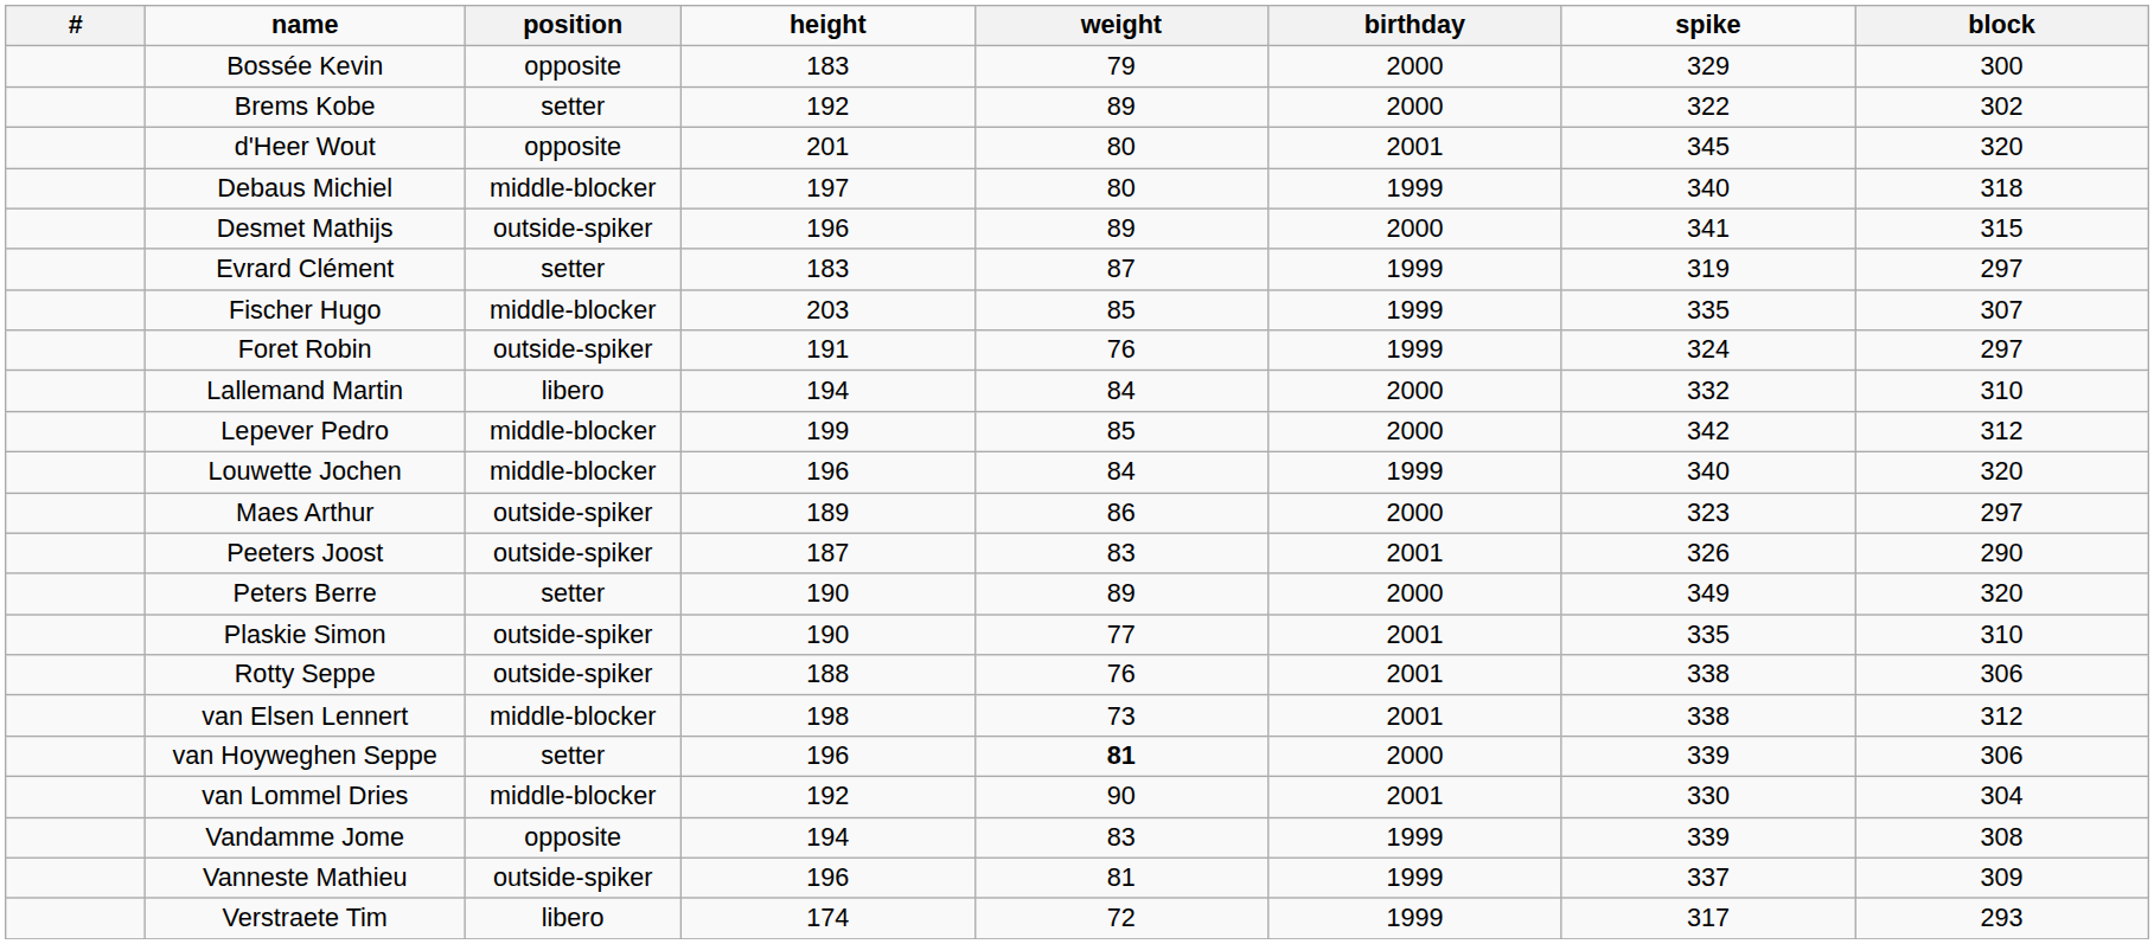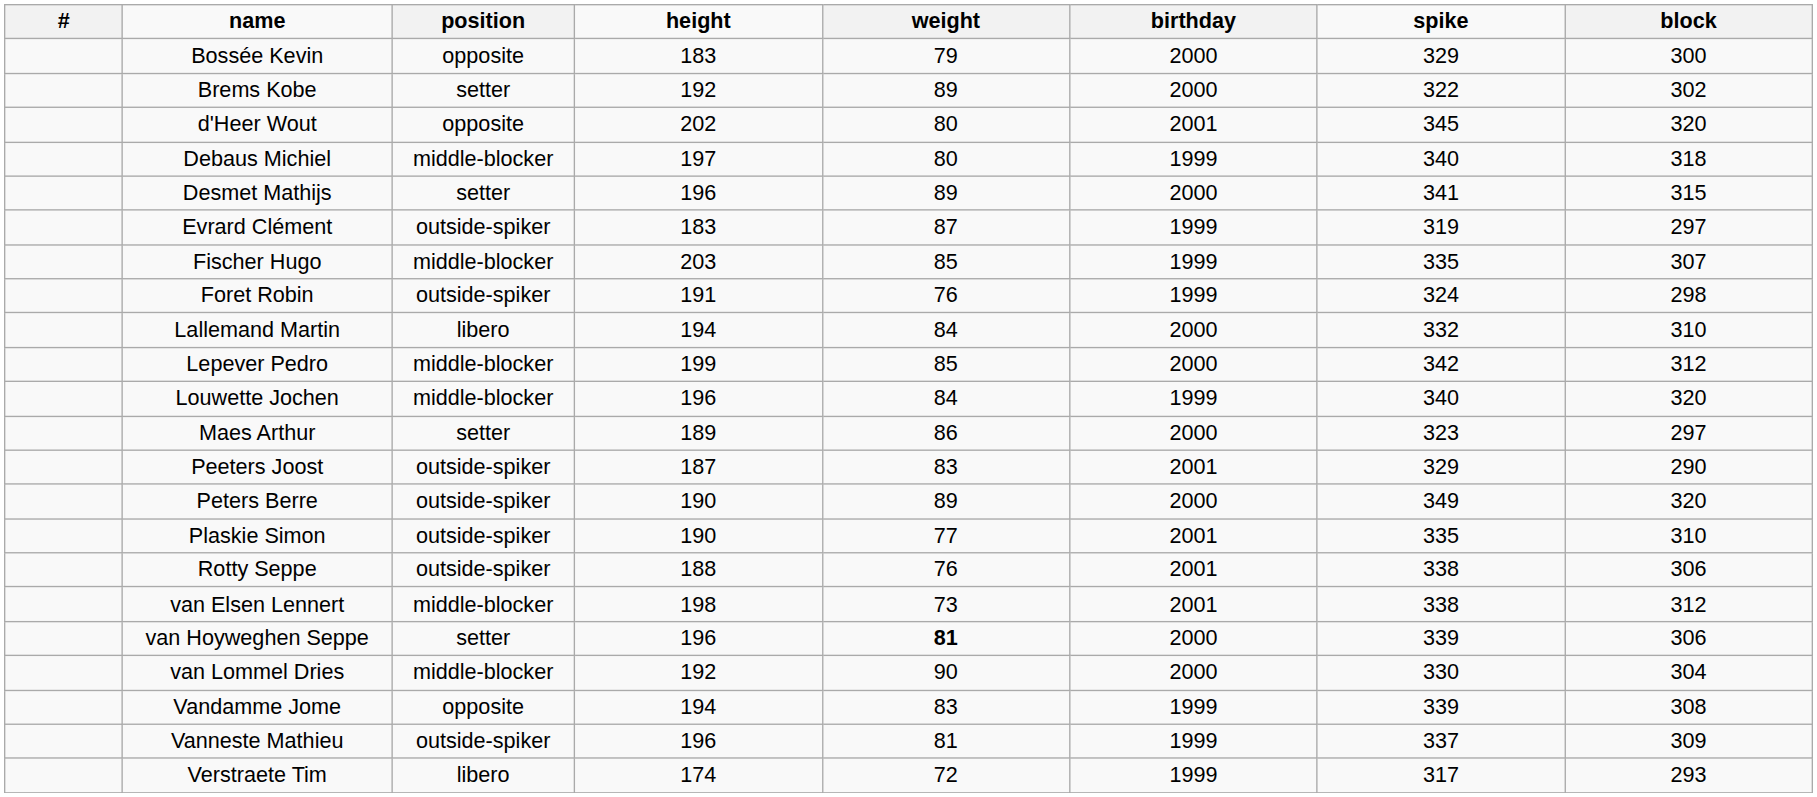d'Heer Wout | height: 201 -> 202
Desmet Mathijs | position: outside-spiker -> setter
Evrard Clément | position: setter -> outside-spiker
Foret Robin | block: 297 -> 298
Maes Arthur | position: outside-spiker -> setter
Peeters Joost | spike: 326 -> 329
Peters Berre | position: setter -> outside-spiker
van Lommel Dries | birthday: 2001 -> 2000
